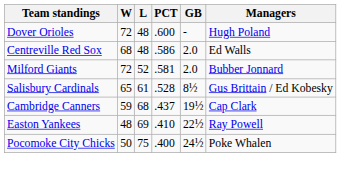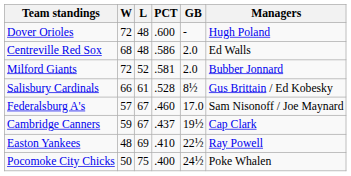Salisbury Cardinals | W: 65 -> 66
+ row: Federalsburg A's | 57 | 67 | .460 | 17.0 | Sam Nisonoff / Joe Maynard
Cambridge Canners | L: 68 -> 67
